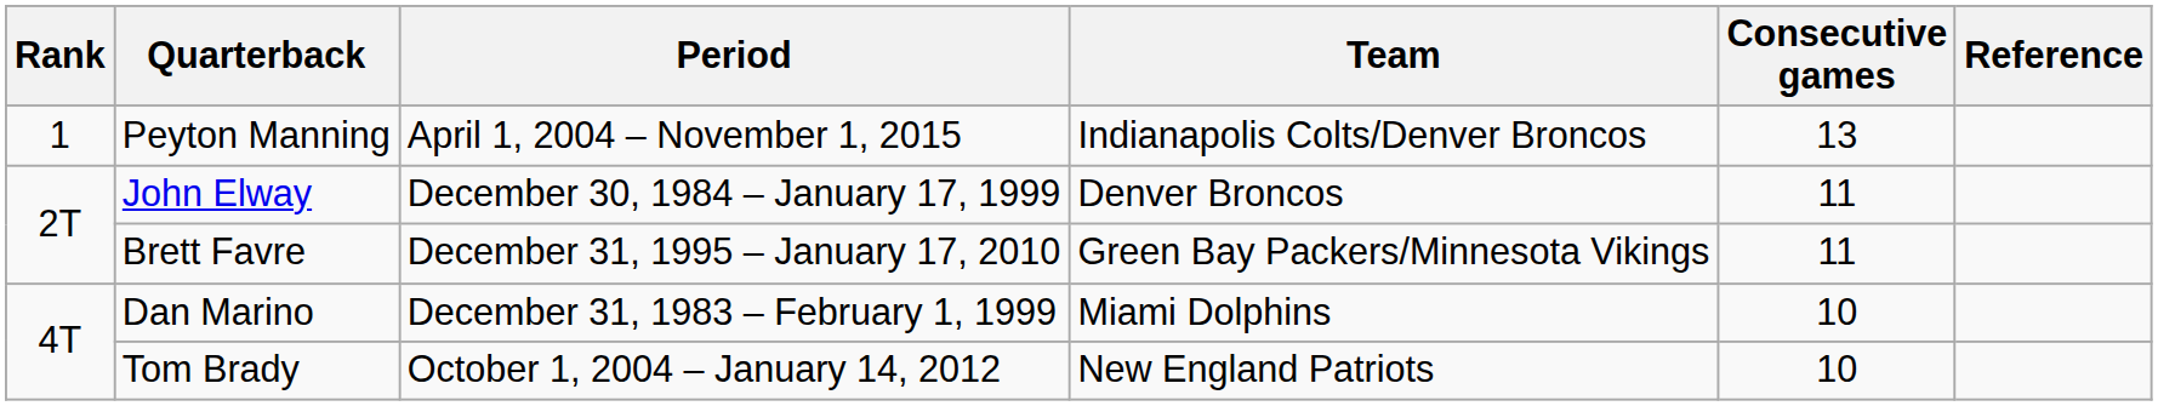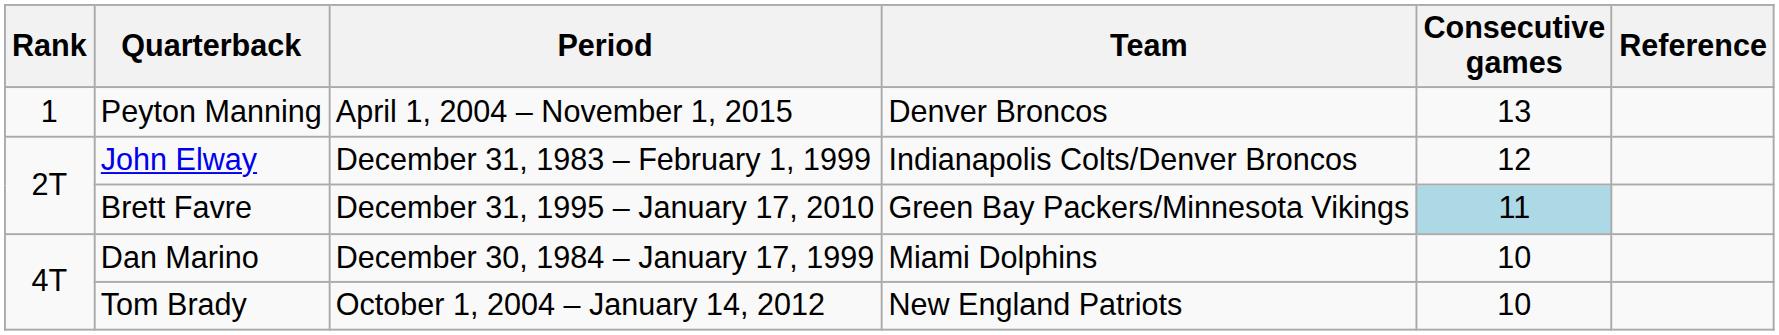Peyton Manning | Team: Indianapolis Colts/Denver Broncos -> Denver Broncos
John Elway | Period: December 30, 1984 – January 17, 1999 -> December 31, 1983 – February 1, 1999
John Elway | Team: Denver Broncos -> Indianapolis Colts/Denver Broncos
John Elway | Consecutive games: 11 -> 12
Brett Favre | Consecutive games: no background -> lightblue background
Dan Marino | Period: December 31, 1983 – February 1, 1999 -> December 30, 1984 – January 17, 1999
